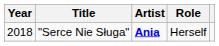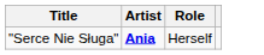- column: Year | 2018
